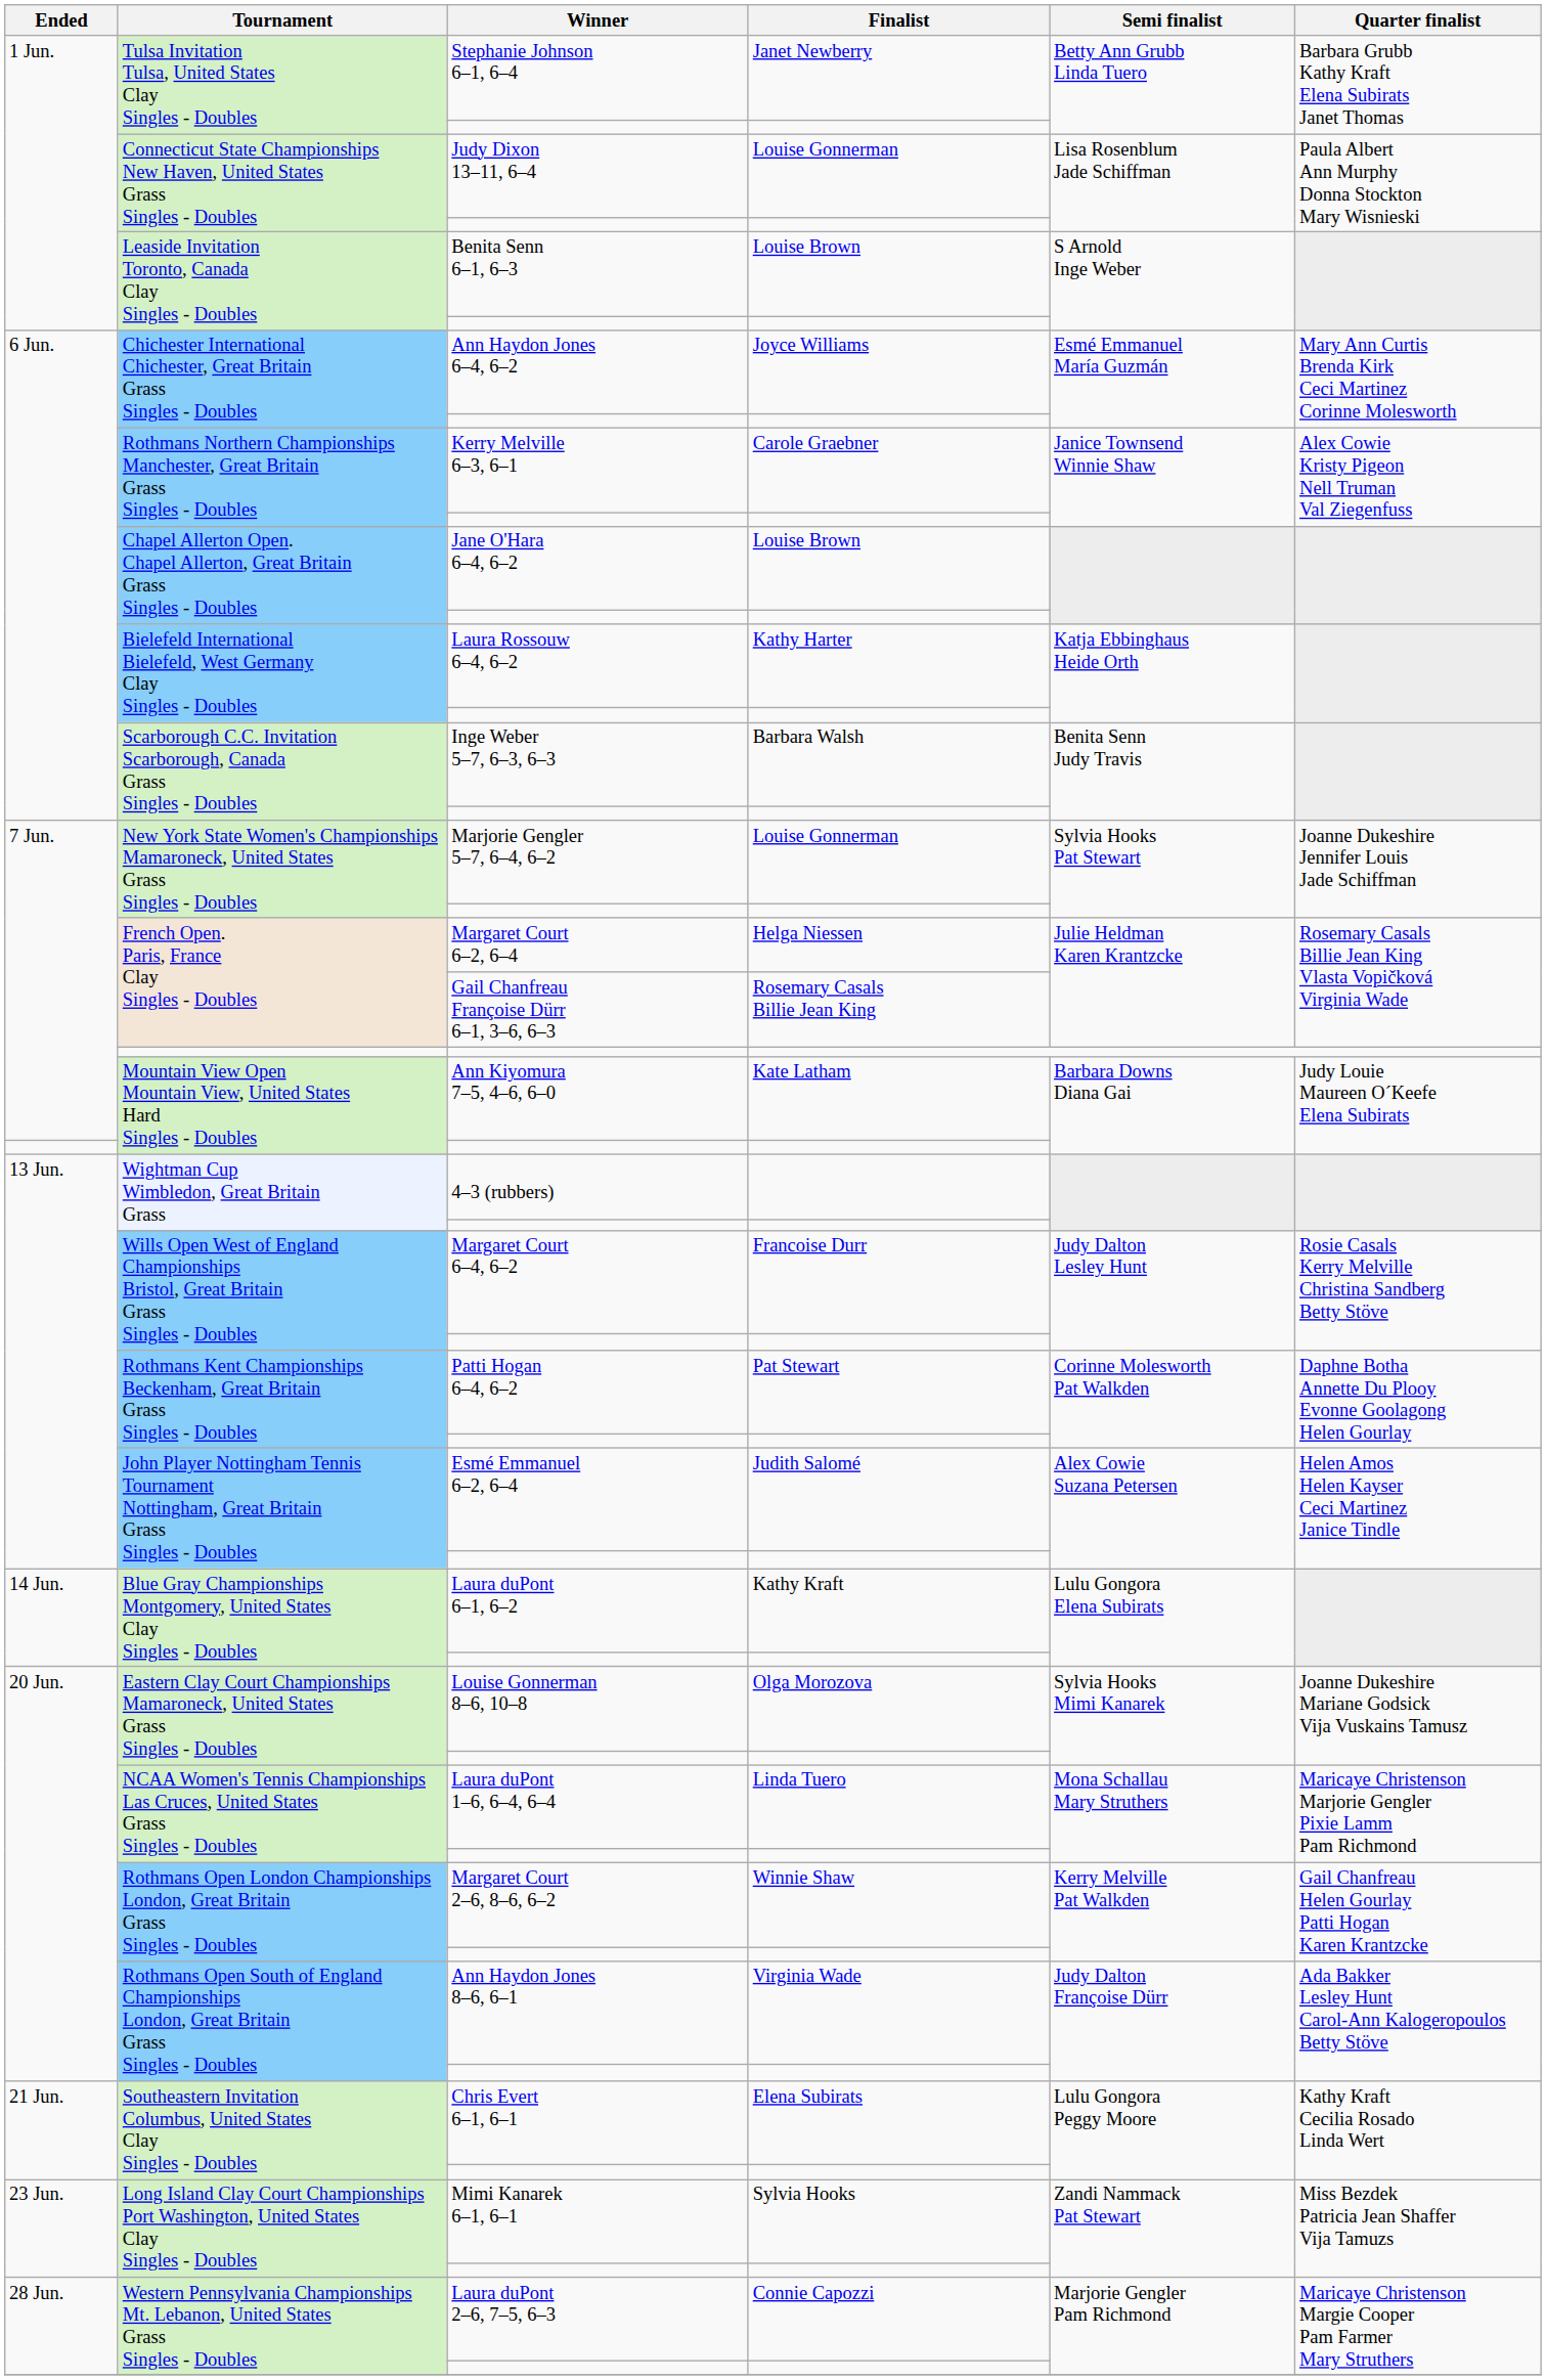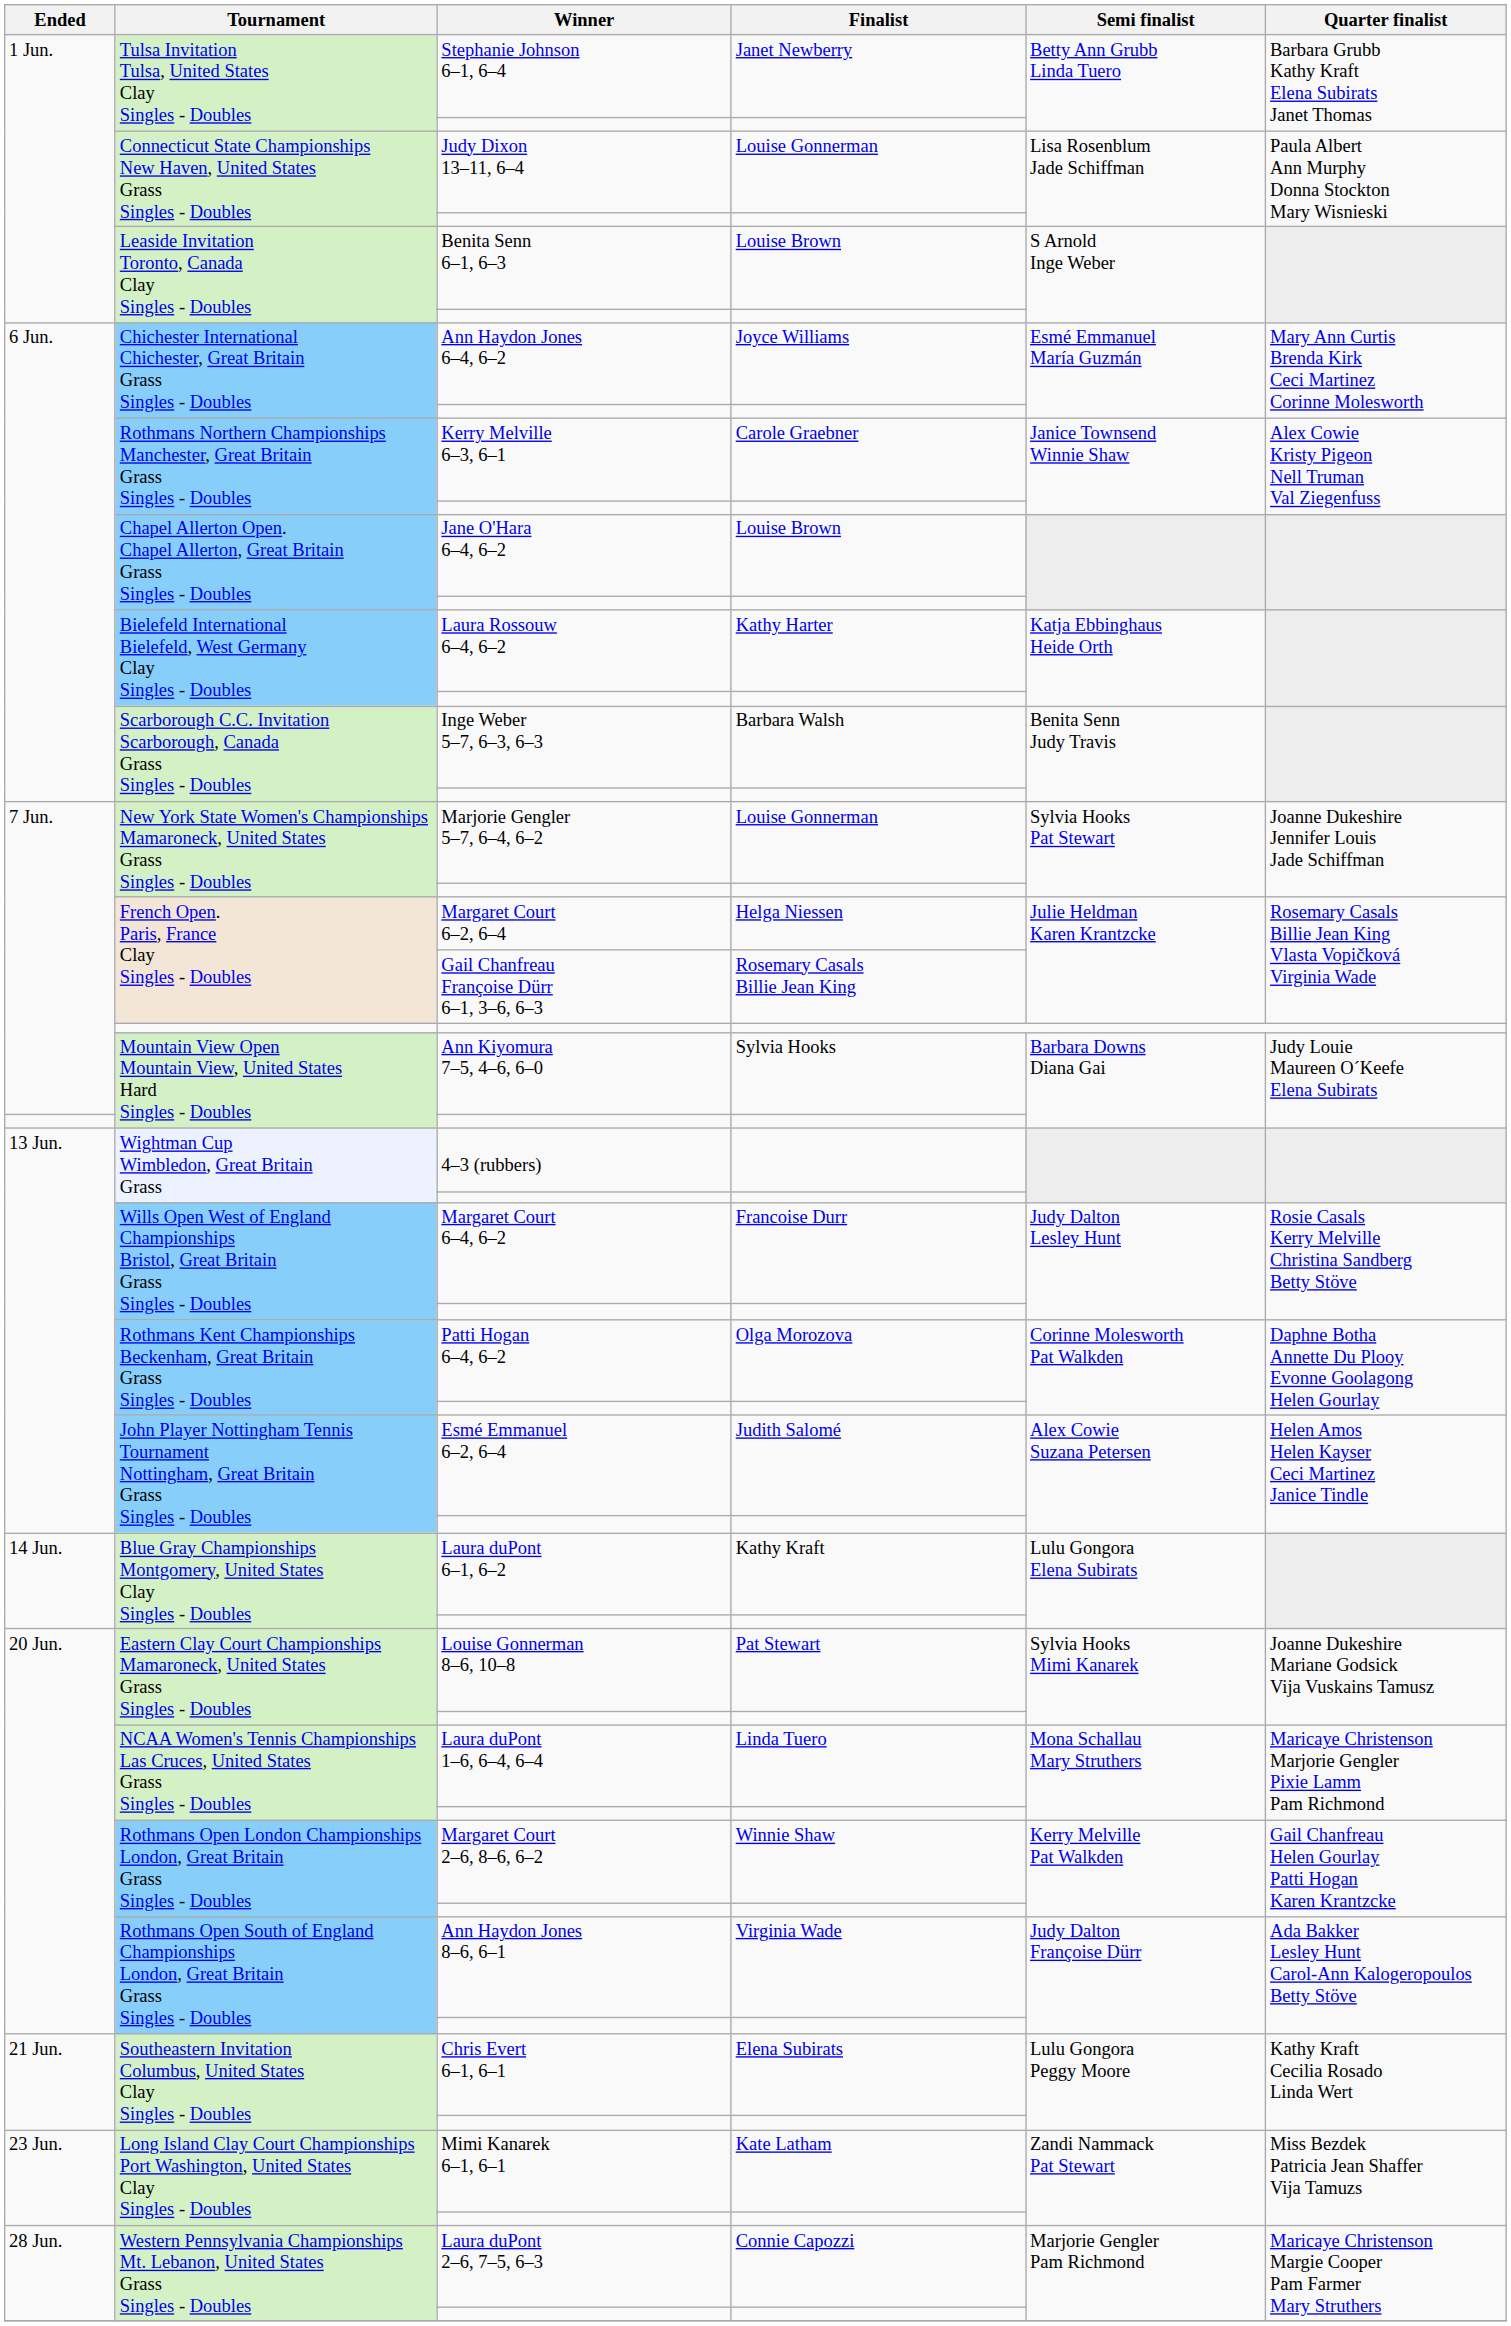Ann Kiyomura 7–5, 4–6, 6–0 | Finalist: Kate Latham -> Sylvia Hooks
Patti Hogan 6–4, 6–2 | Finalist: Pat Stewart -> Olga Morozova
Louise Gonnerman 8–6, 10–8 | Finalist: Olga Morozova -> Pat Stewart
Mimi Kanarek 6–1, 6–1 | Finalist: Sylvia Hooks -> Kate Latham
